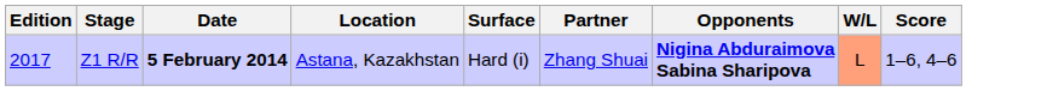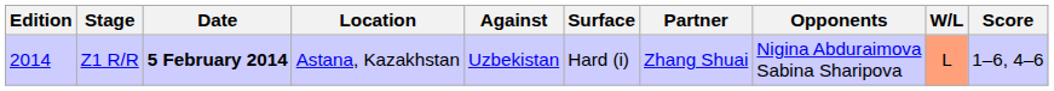+ column: Against | Uzbekistan
Z1 R/R | Edition: 2017 -> 2014
Z1 R/R | Opponents: bold -> normal
